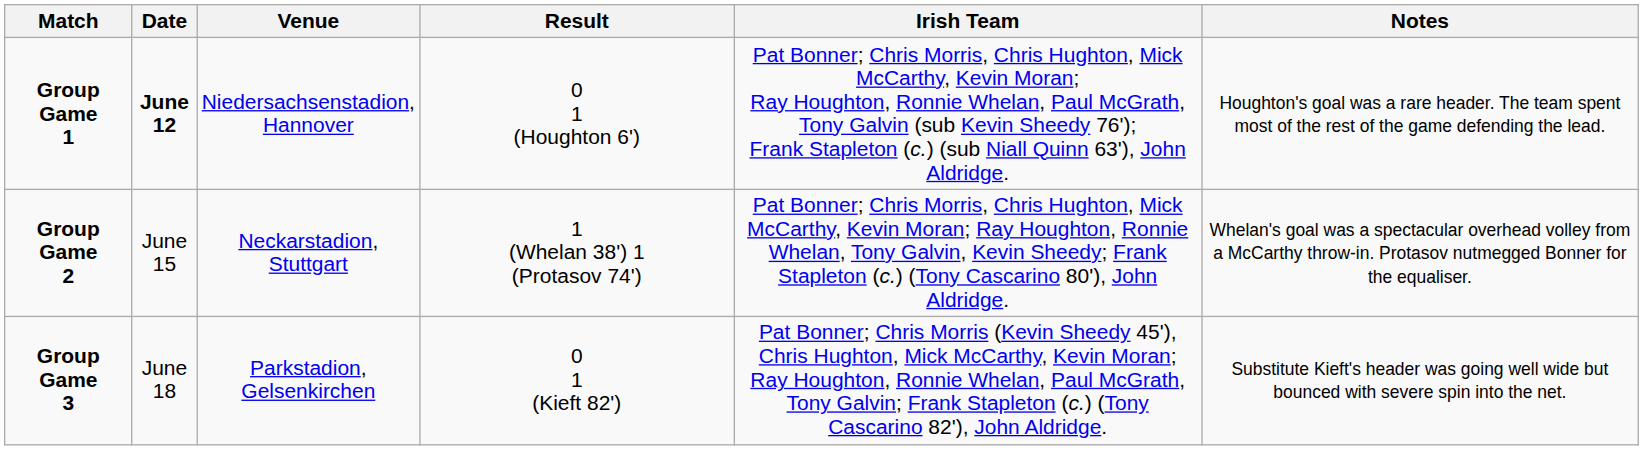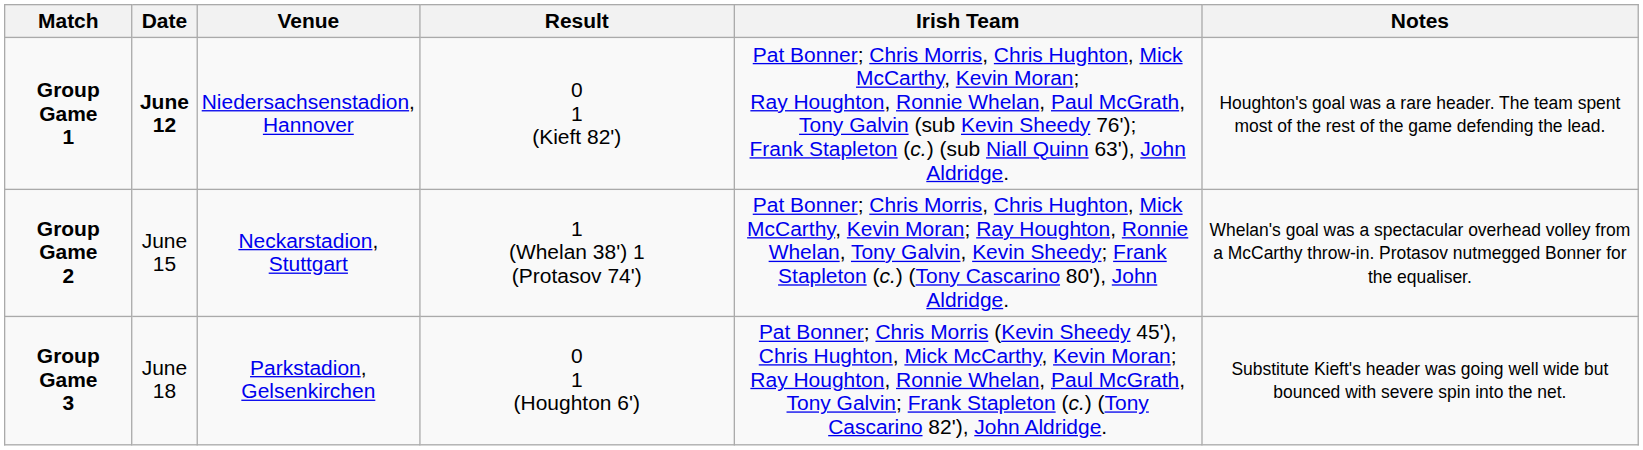Group Game 1 | Result: 0 1 (Houghton 6') -> 0 1 (Kieft 82')
Group Game 3 | Result: 0 1 (Kieft 82') -> 0 1 (Houghton 6')
